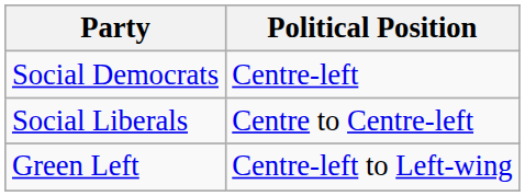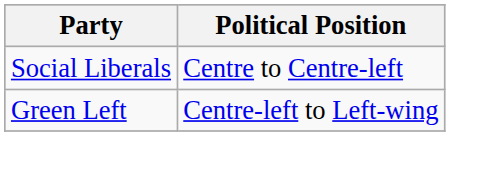- row: Social Democrats | Centre-left
